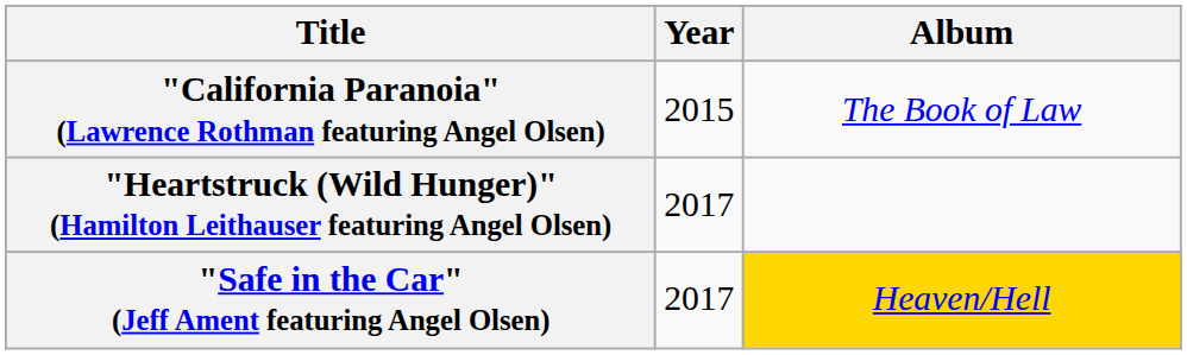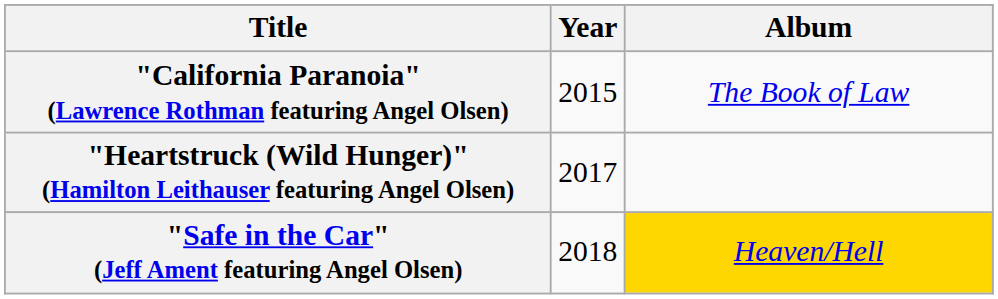"Safe in the Car" (Jeff Ament featuring Angel Olsen) | Year: 2017 -> 2018
